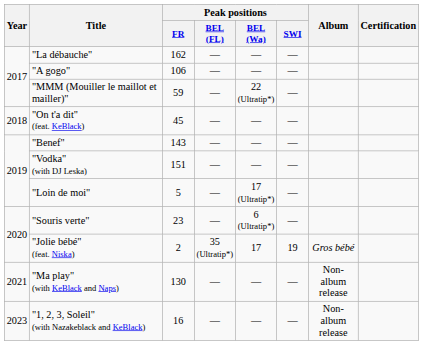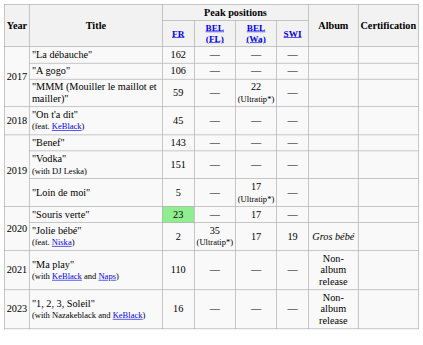"Souris verte" | Peak positions / FR: no background -> lightgreen background
"Souris verte" | Peak positions / BEL (Wa): 6 (Ultratip*) -> 17
"Ma play" (with KeBlack and Naps) | Peak positions / FR: 130 -> 110
